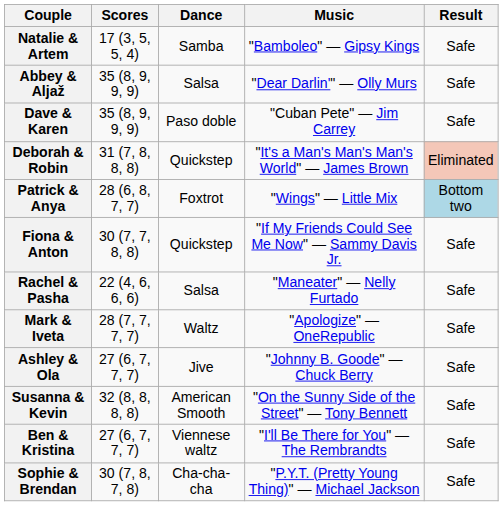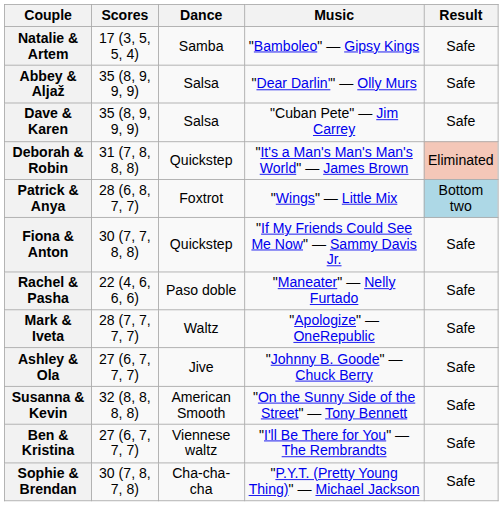Dave & Karen | Dance: Paso doble -> Salsa
Rachel & Pasha | Dance: Salsa -> Paso doble
